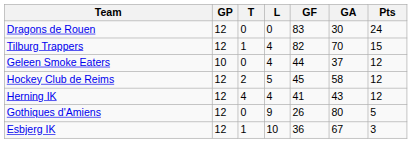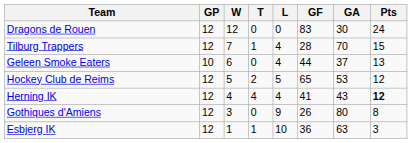+ column: W | 12 | 7 | 6 | 5 | 4 | 3 | 1
Tilburg Trappers | GF: 82 -> 28
Geleen Smoke Eaters | Pts: 12 -> 13
Hockey Club de Reims | GF: 45 -> 65
Hockey Club de Reims | GA: 58 -> 53
Herning IK | Pts: normal -> bold
Gothiques d'Amiens | Pts: 5 -> 8
Esbjerg IK | GA: 67 -> 63
